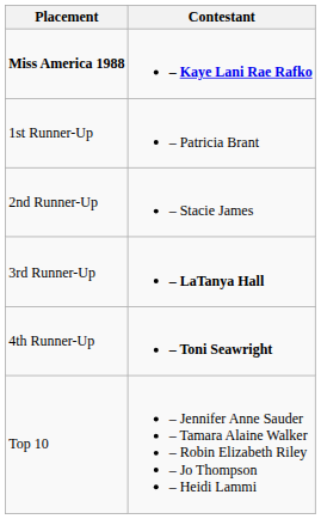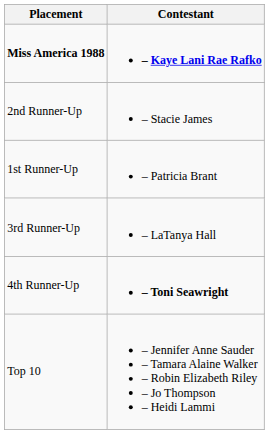rows swapped: 1st Runner-Up <-> 2nd Runner-Up
3rd Runner-Up | Contestant: bold -> normal
